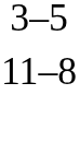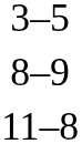+ row: 8–9
